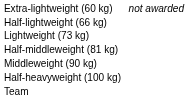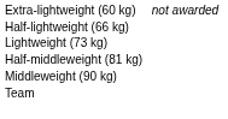- row: Half-heavyweight (100 kg)
